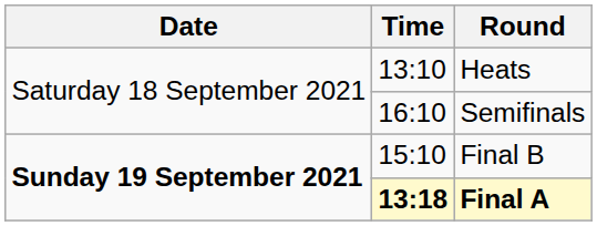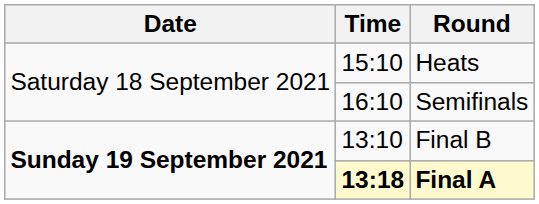Heats | Time: 13:10 -> 15:10
Final B | Time: 15:10 -> 13:10
